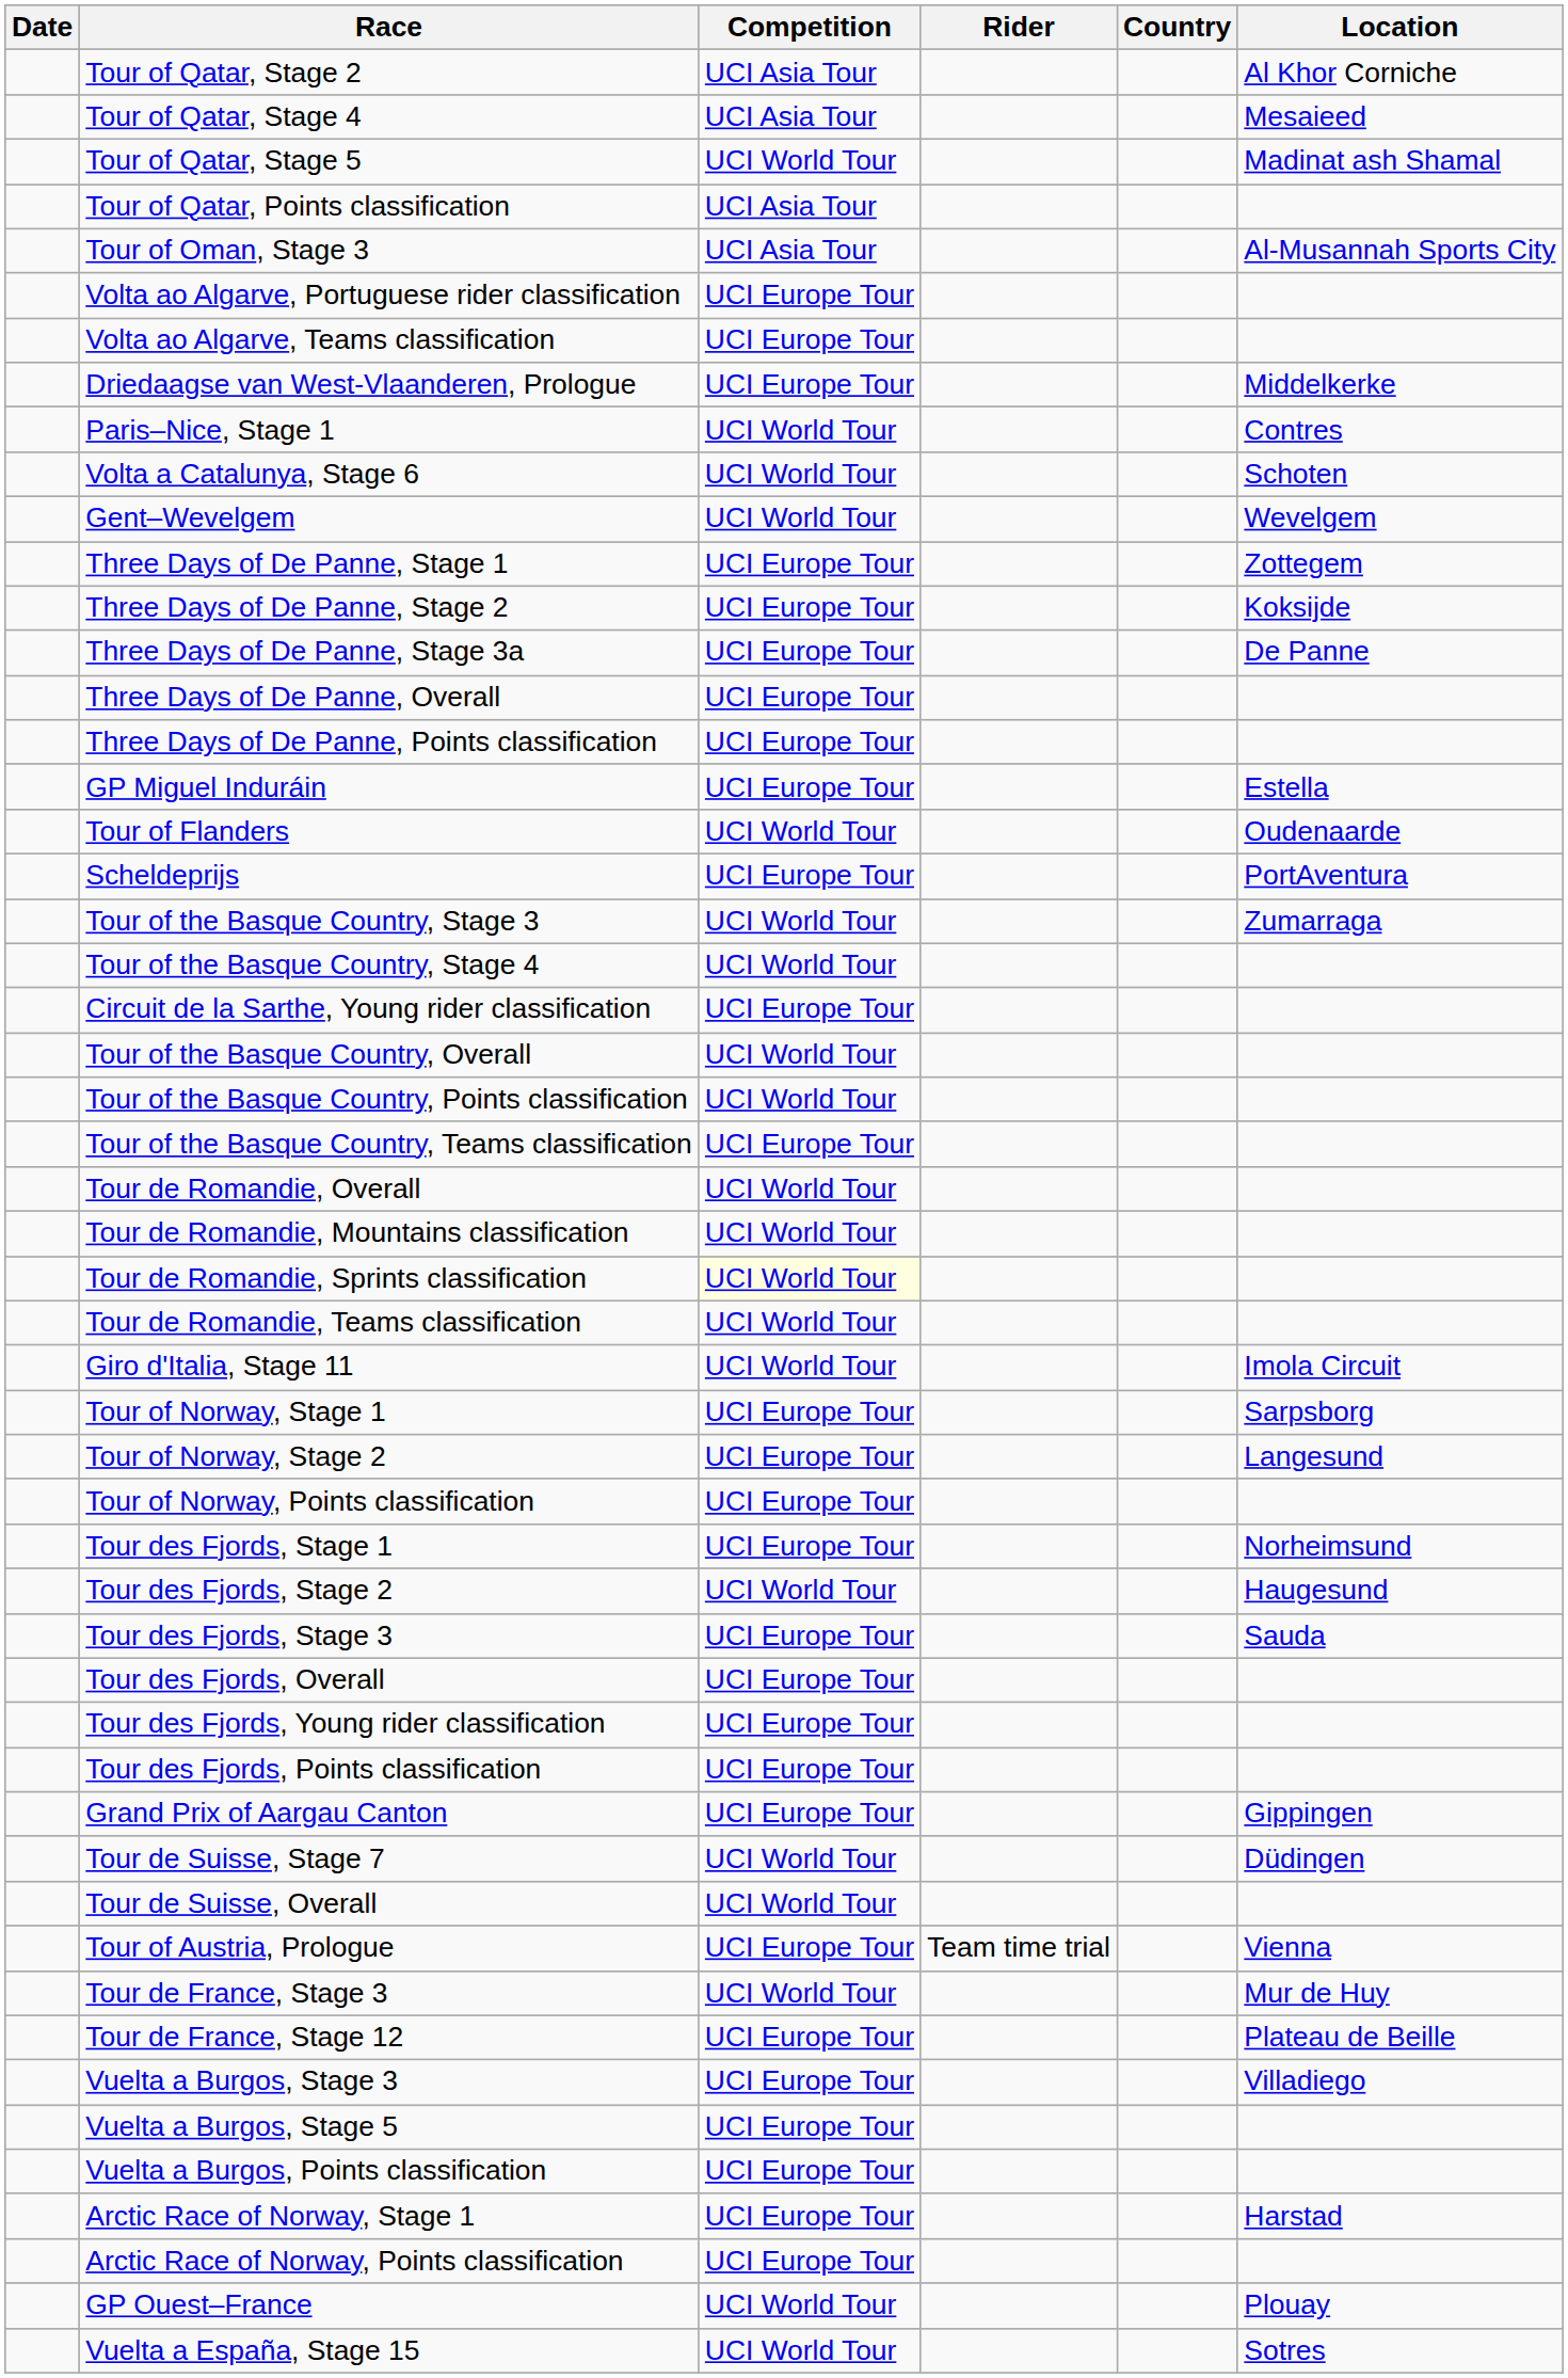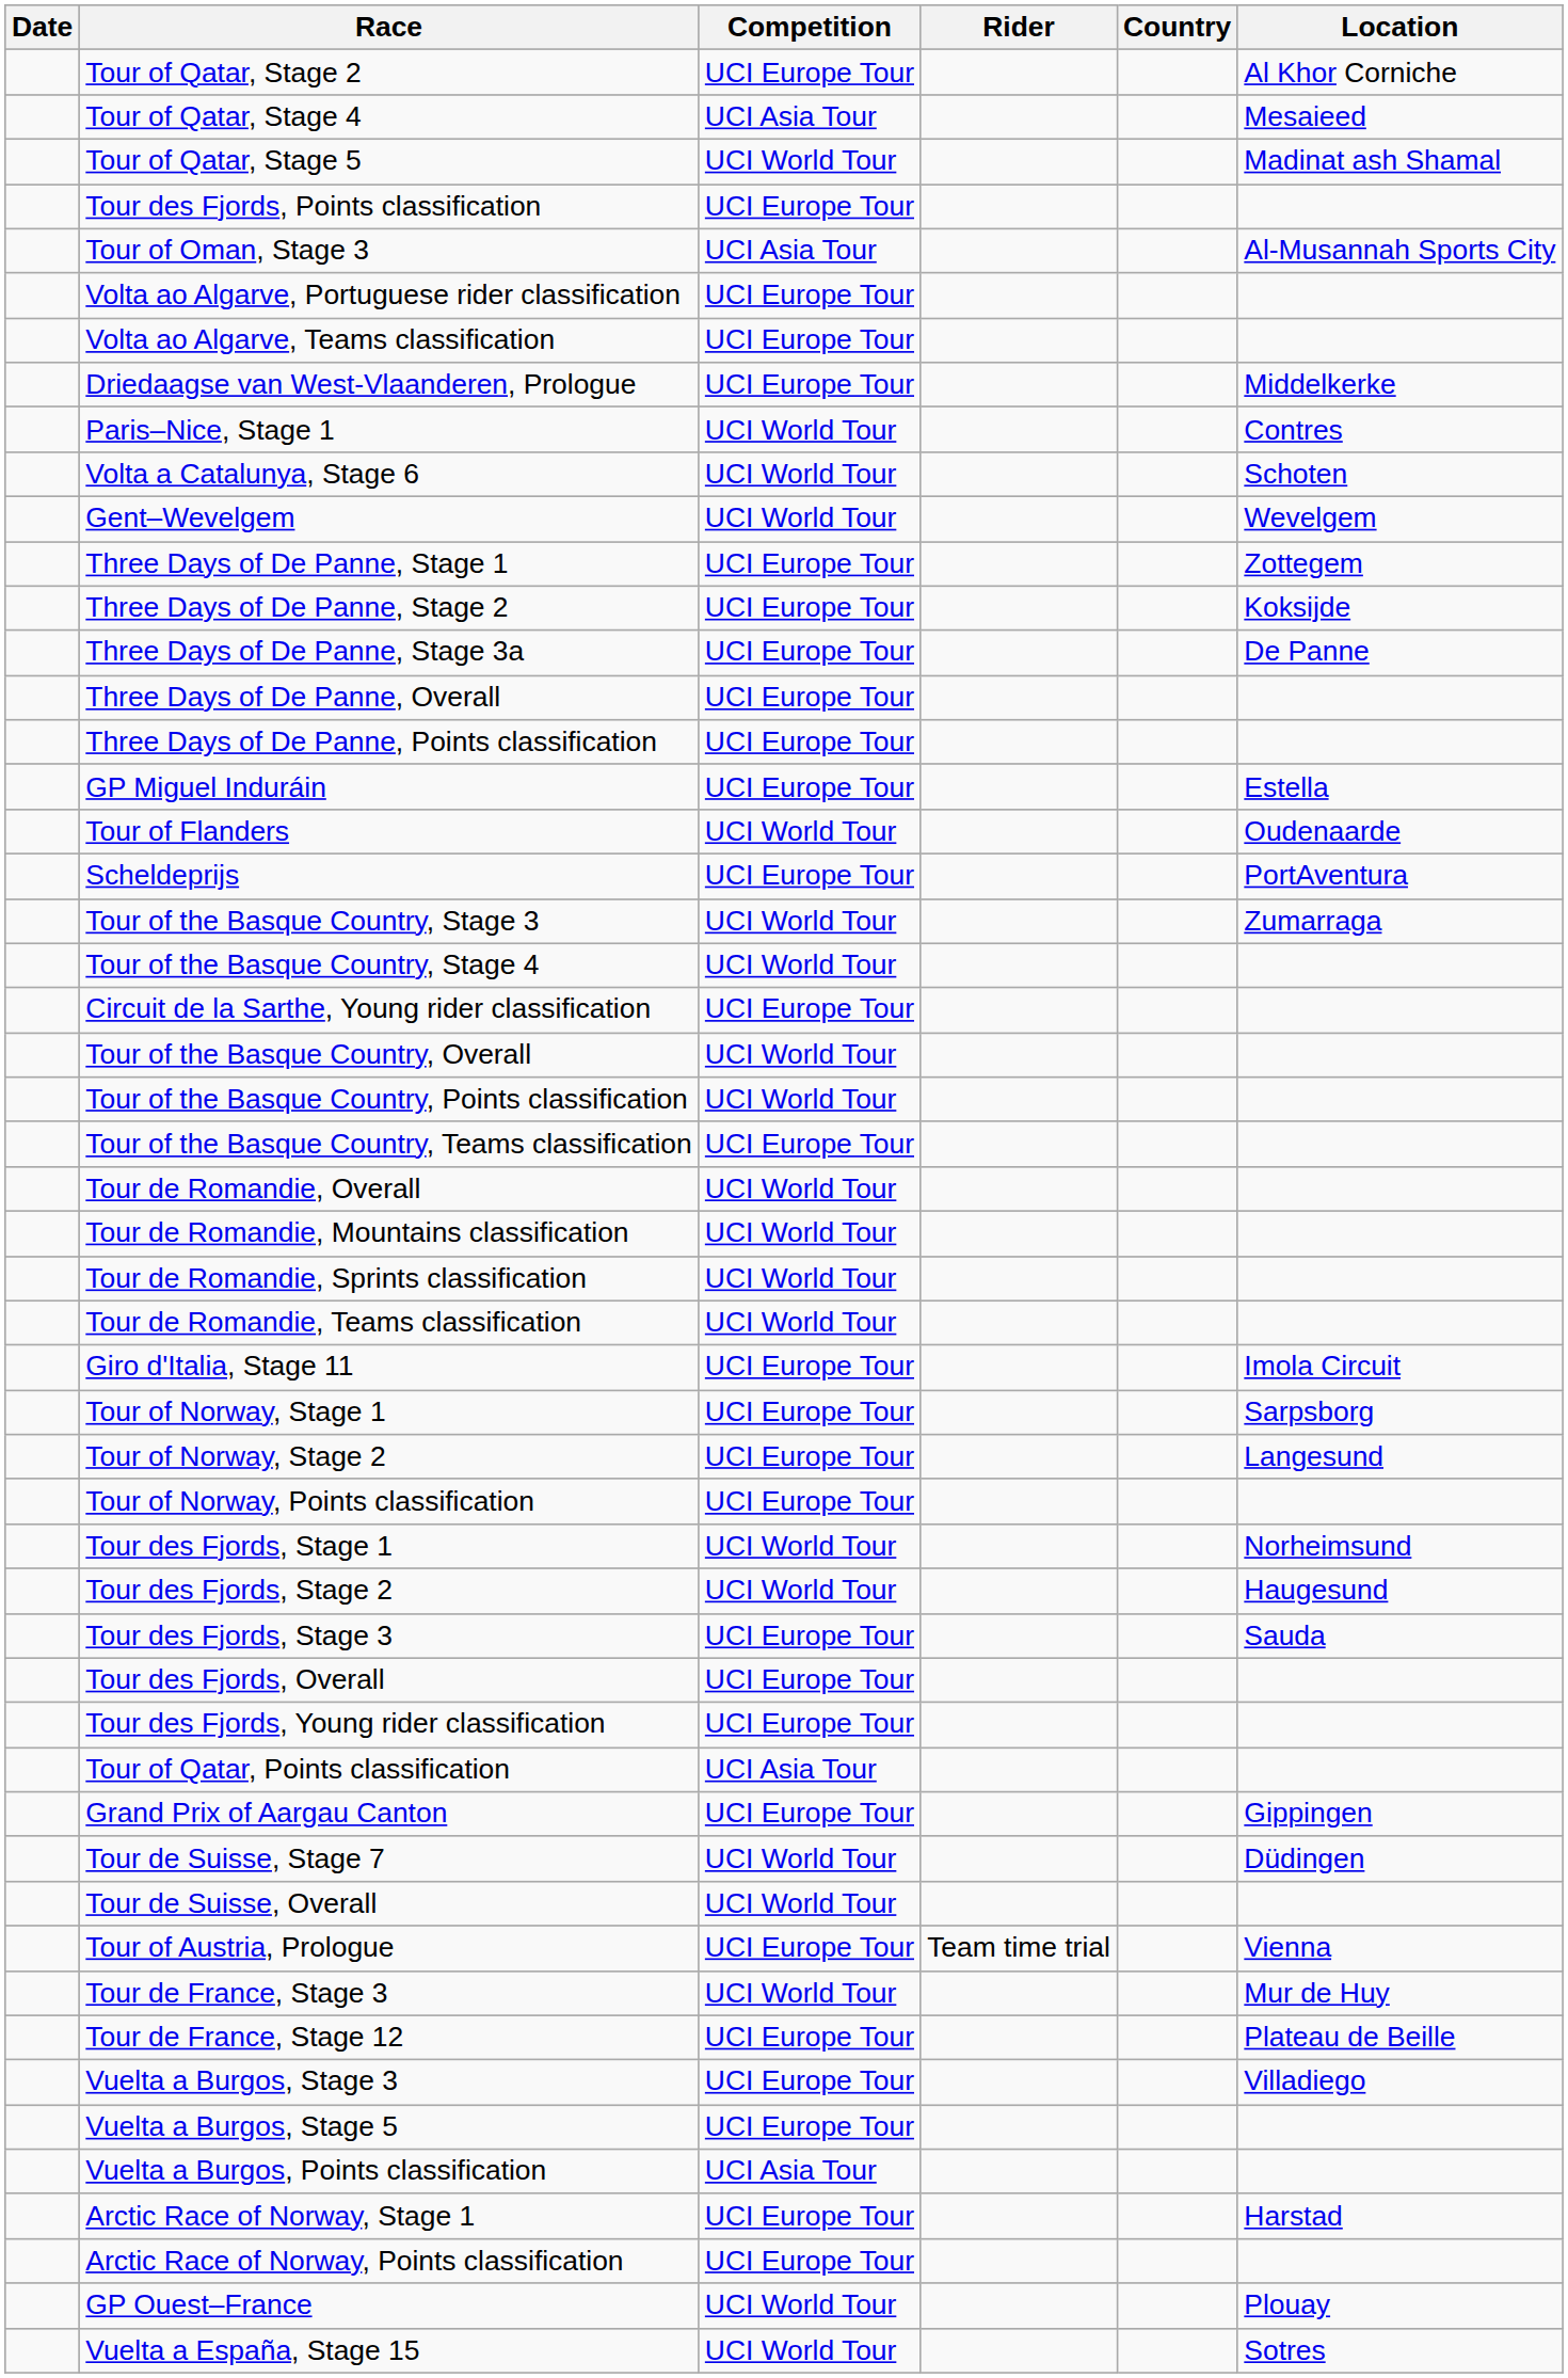Tour of Qatar, Stage 2 | Competition: UCI Asia Tour -> UCI Europe Tour
rows swapped: Tour of Qatar, Points classification <-> Tour des Fjords, Points classification
Tour de Romandie, Sprints classification | Competition: lightyellow background -> no background
Giro d'Italia, Stage 11 | Competition: UCI World Tour -> UCI Europe Tour
Tour des Fjords, Stage 1 | Competition: UCI Europe Tour -> UCI World Tour
Vuelta a Burgos, Points classification | Competition: UCI Europe Tour -> UCI Asia Tour
